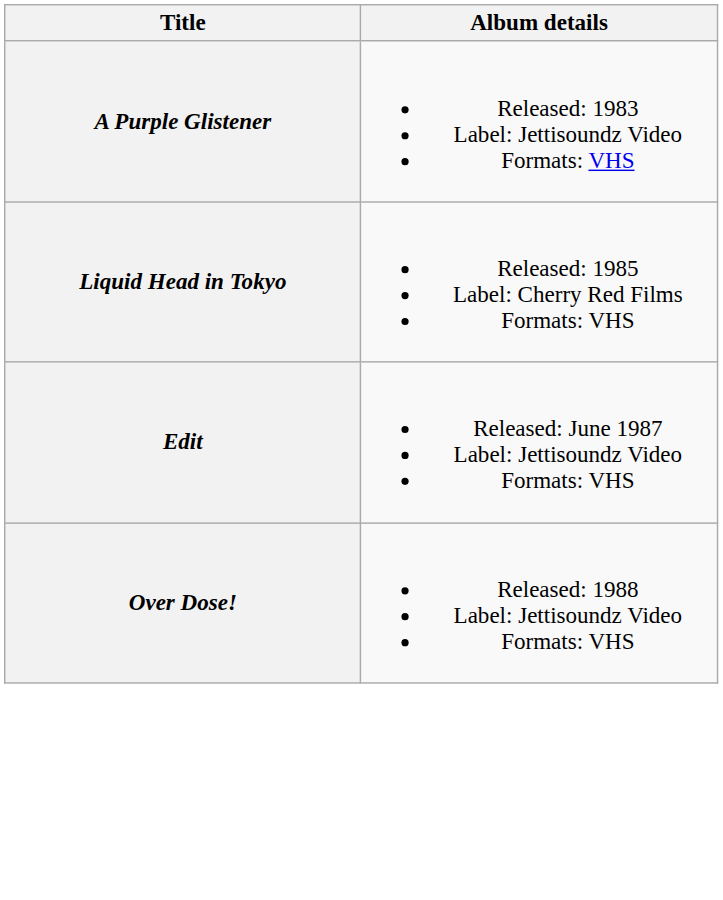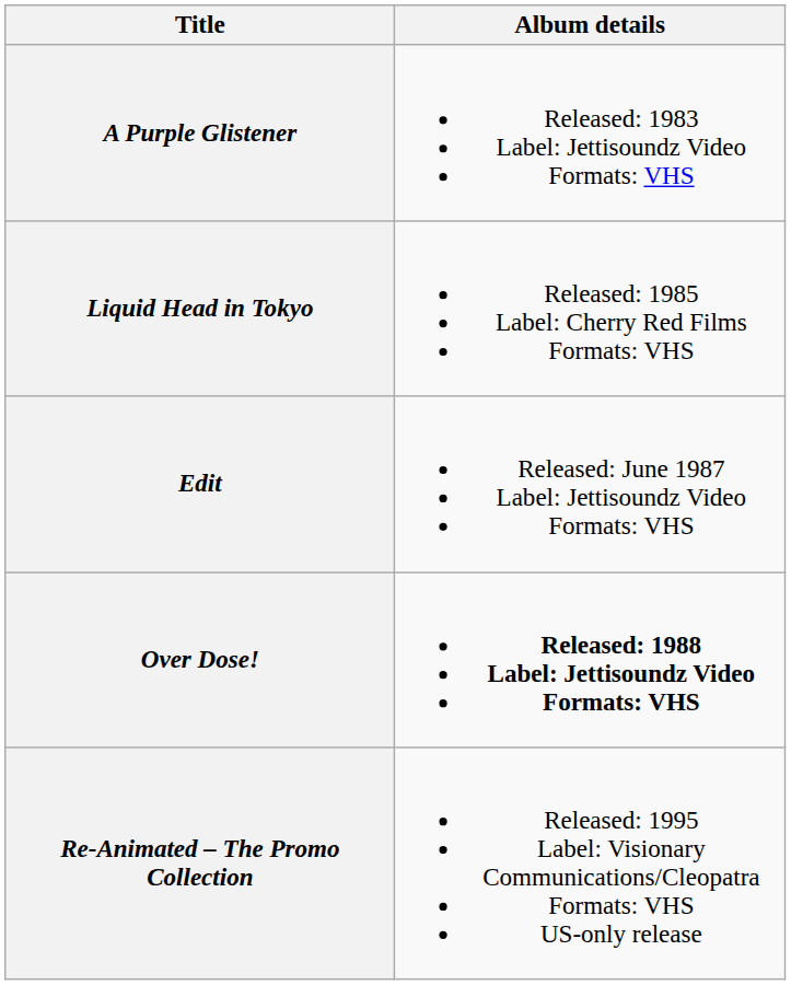Over Dose! | Album details: normal -> bold
+ row: Re-Animated – The Promo Collection | Released: 1995 Label: Visionary Communications/Cleopatra Formats: VHS US-only release
